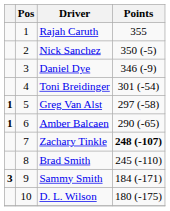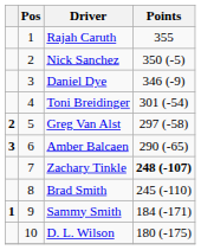Greg Van Alst | column 1: 1 -> 2
Amber Balcaen | column 1: 1 -> 3
Sammy Smith | column 1: 3 -> 1
